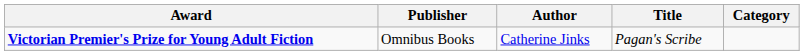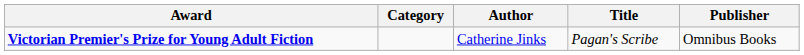columns swapped: Category <-> Publisher
